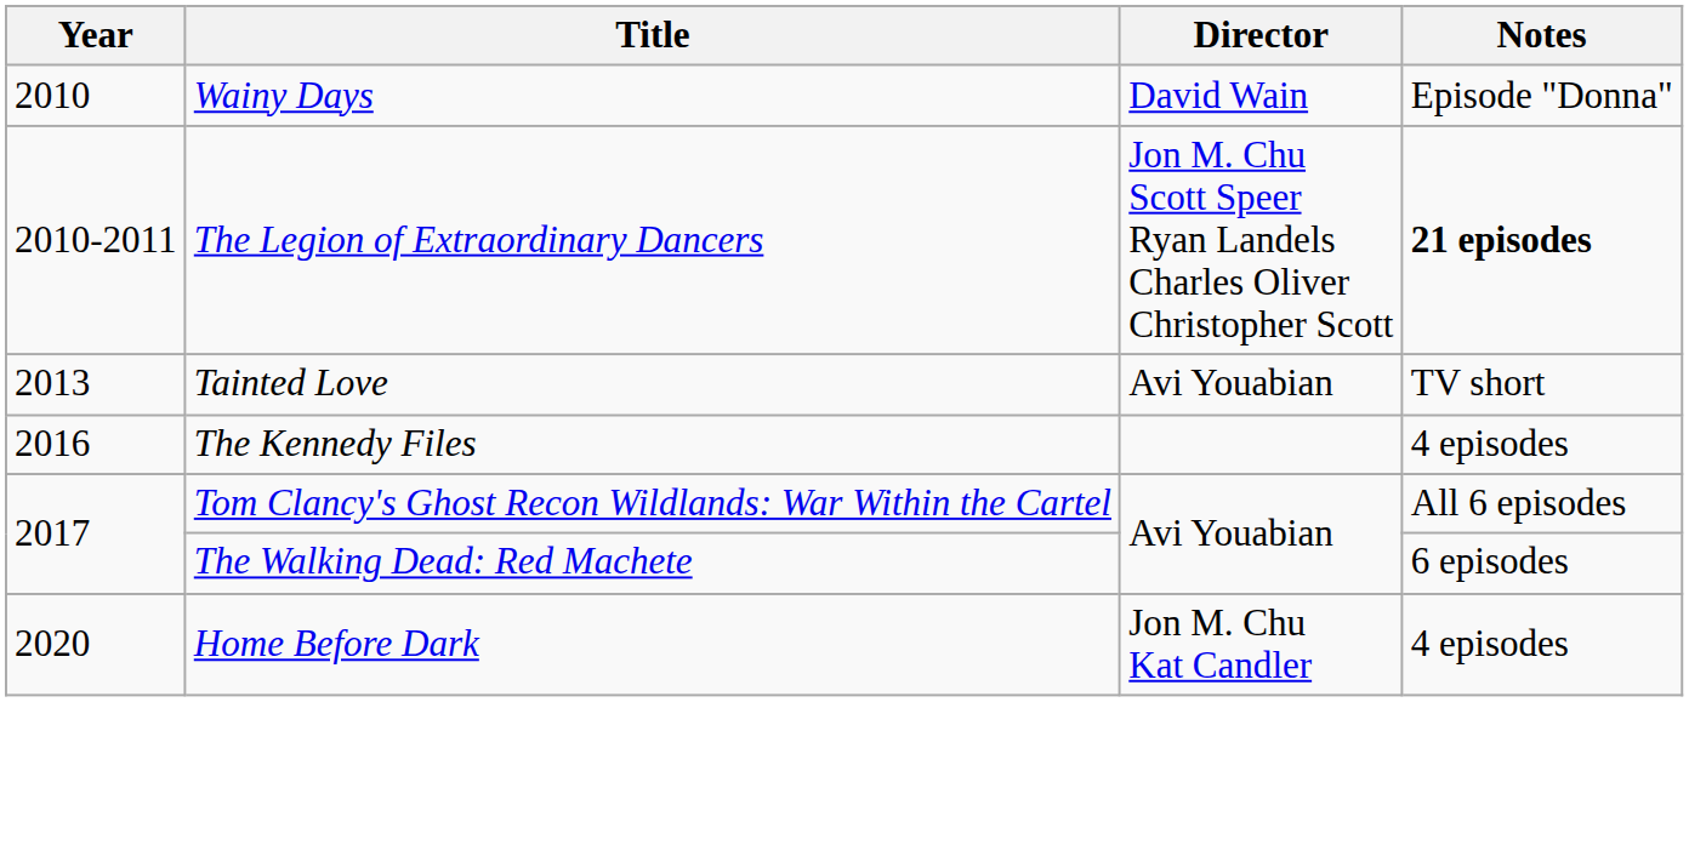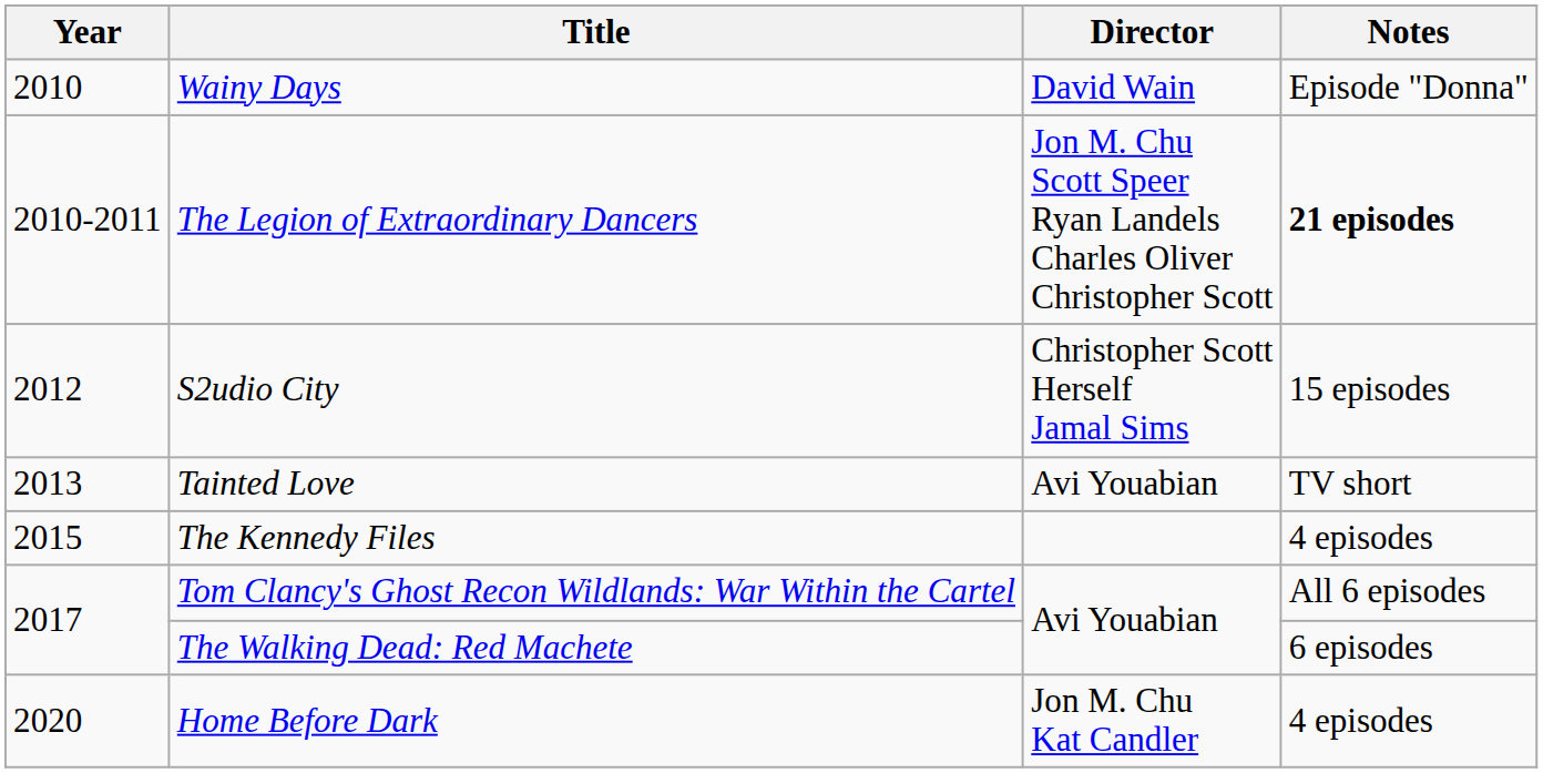+ row: 2012 | S2udio City | Christopher Scott Herself Jamal Sims | 15 episodes
The Kennedy Files | Year: 2016 -> 2015
